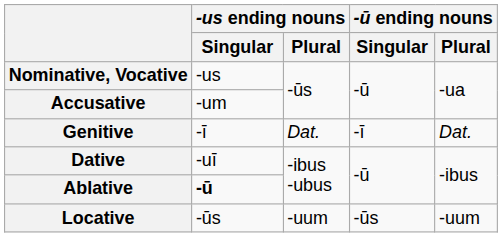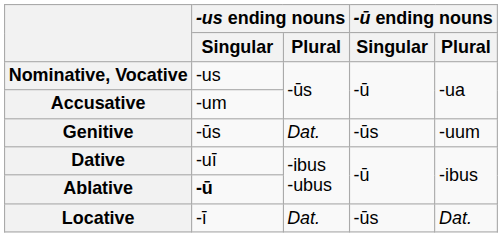Genitive | -us ending nouns / Singular: -ī -> -ūs
Genitive | -ū ending nouns / Singular: -ī -> -ūs
Genitive | -ū ending nouns / Plural: Dat. -> -uum
Locative | -us ending nouns / Singular: -ūs -> -ī
Locative | -us ending nouns / Plural: -uum -> Dat.
Locative | -ū ending nouns / Plural: -uum -> Dat.
